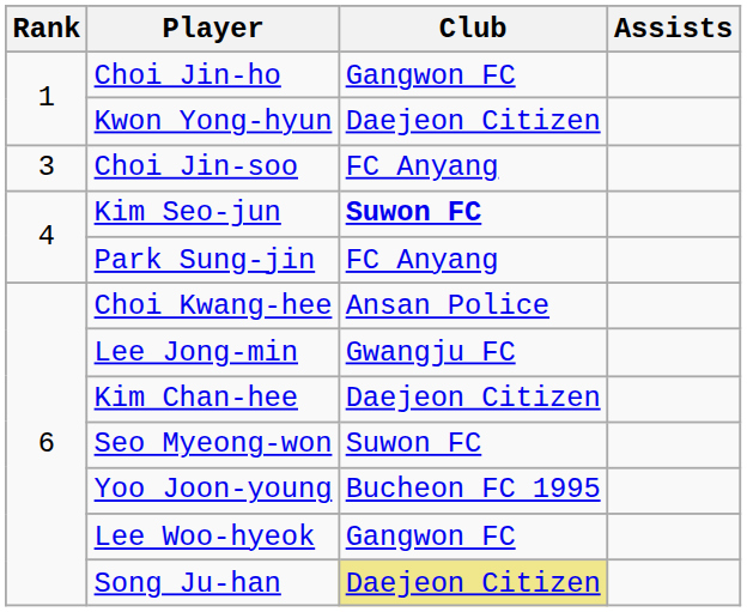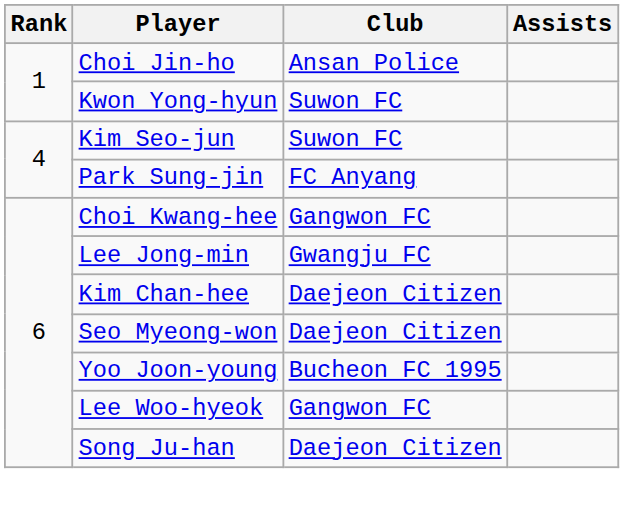Choi Jin-ho | Club: Gangwon FC -> Ansan Police
Kwon Yong-hyun | Club: Daejeon Citizen -> Suwon FC
- row: 3 | Choi Jin-soo | FC Anyang
Kim Seo-jun | Club: bold -> normal
Choi Kwang-hee | Club: Ansan Police -> Gangwon FC
Seo Myeong-won | Club: Suwon FC -> Daejeon Citizen
Song Ju-han | Club: khaki background -> no background
